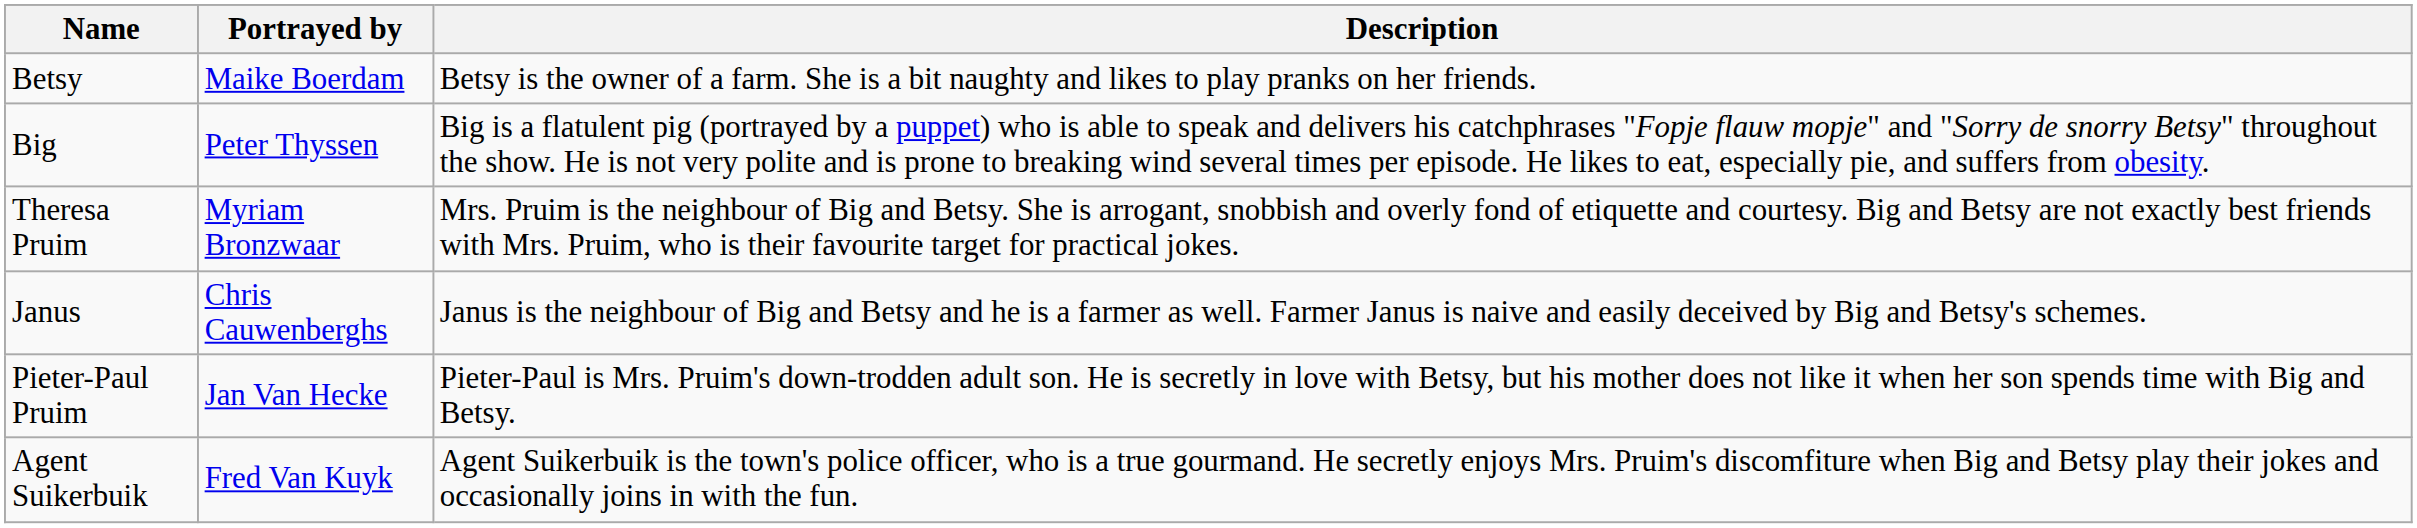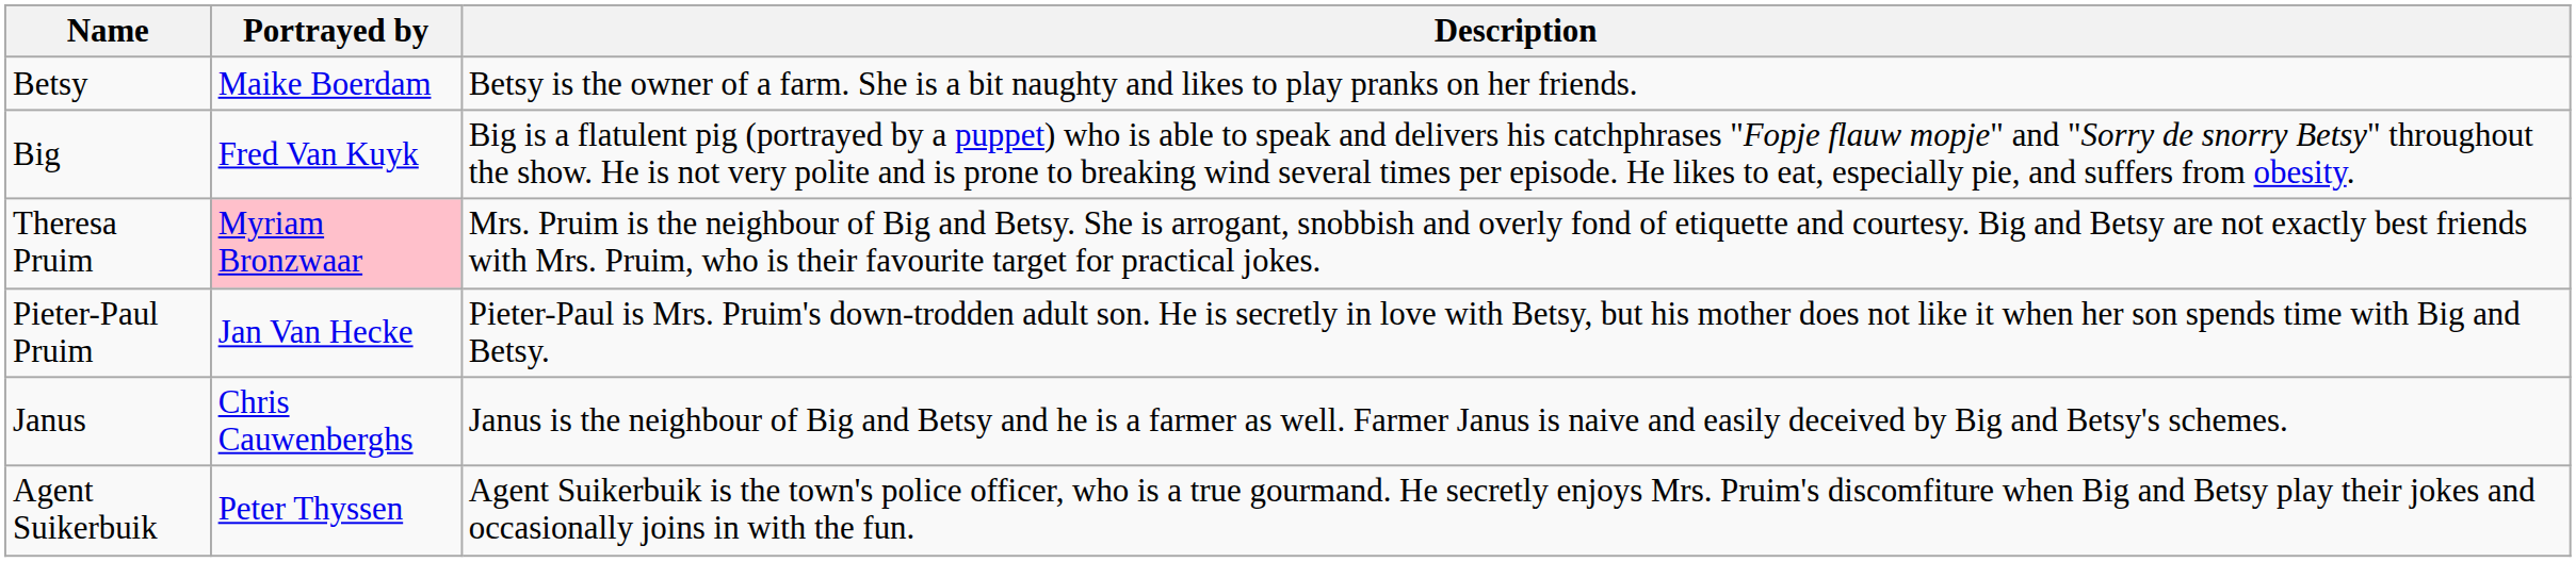Big | Portrayed by: Peter Thyssen -> Fred Van Kuyk
Theresa Pruim | Portrayed by: no background -> pink background
rows swapped: Pieter-Paul Pruim <-> Janus
Agent Suikerbuik | Portrayed by: Fred Van Kuyk -> Peter Thyssen
